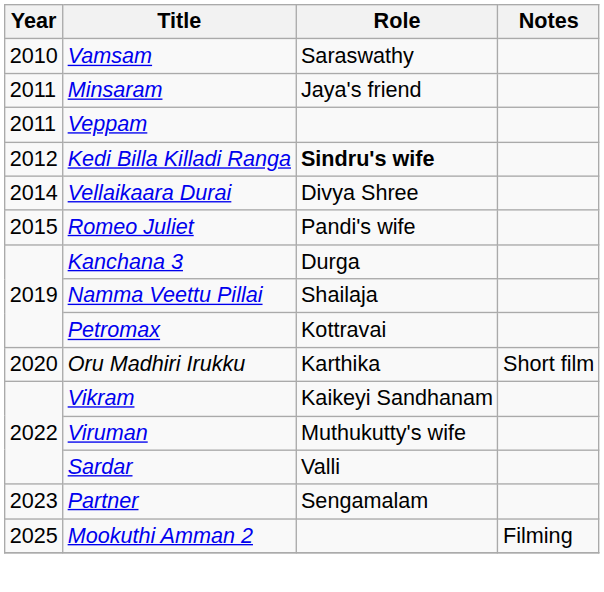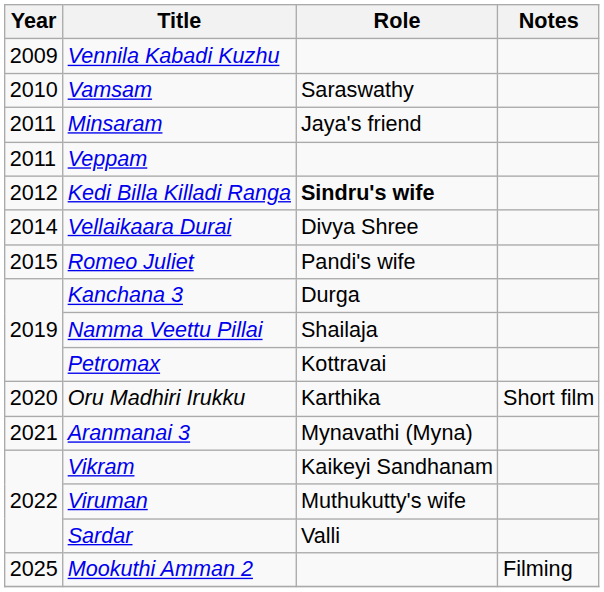+ row: 2009 | Vennila Kabadi Kuzhu
+ row: 2021 | Aranmanai 3 | Mynavathi (Myna)
- row: 2023 | Partner | Sengamalam
